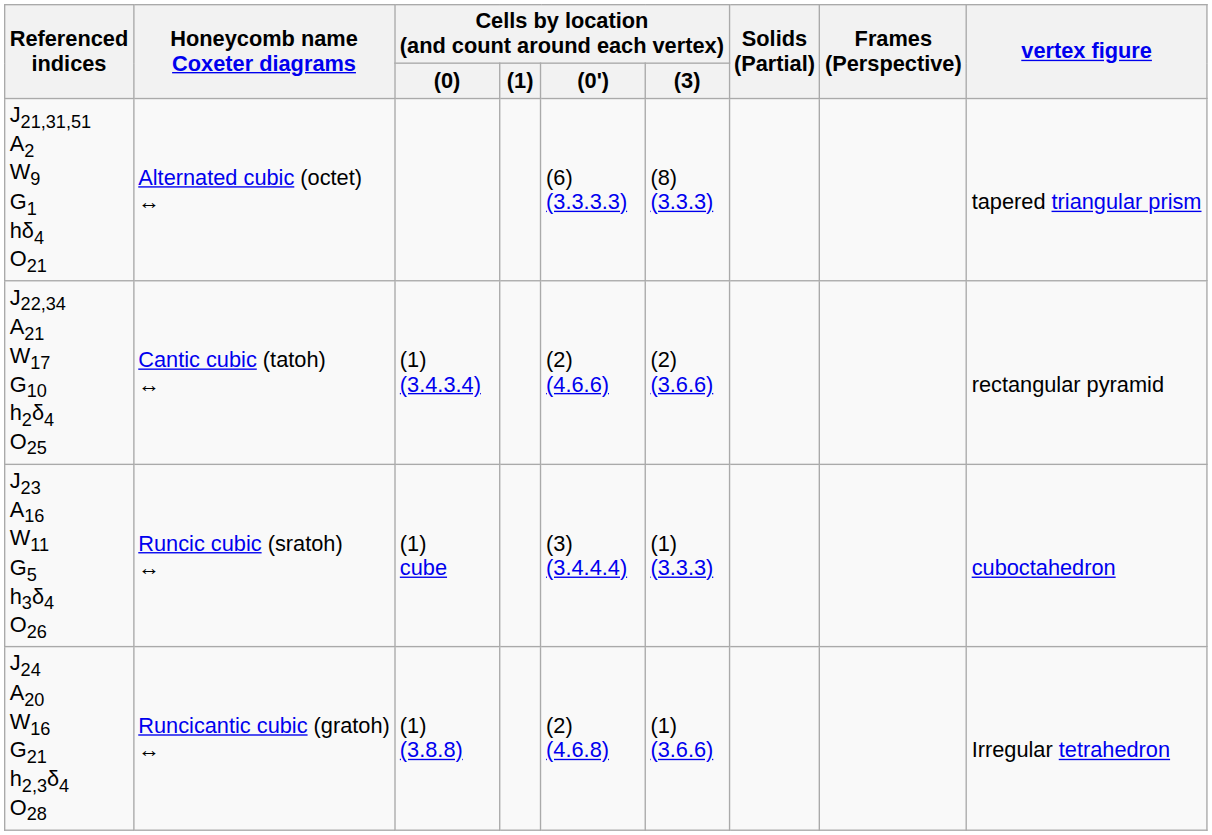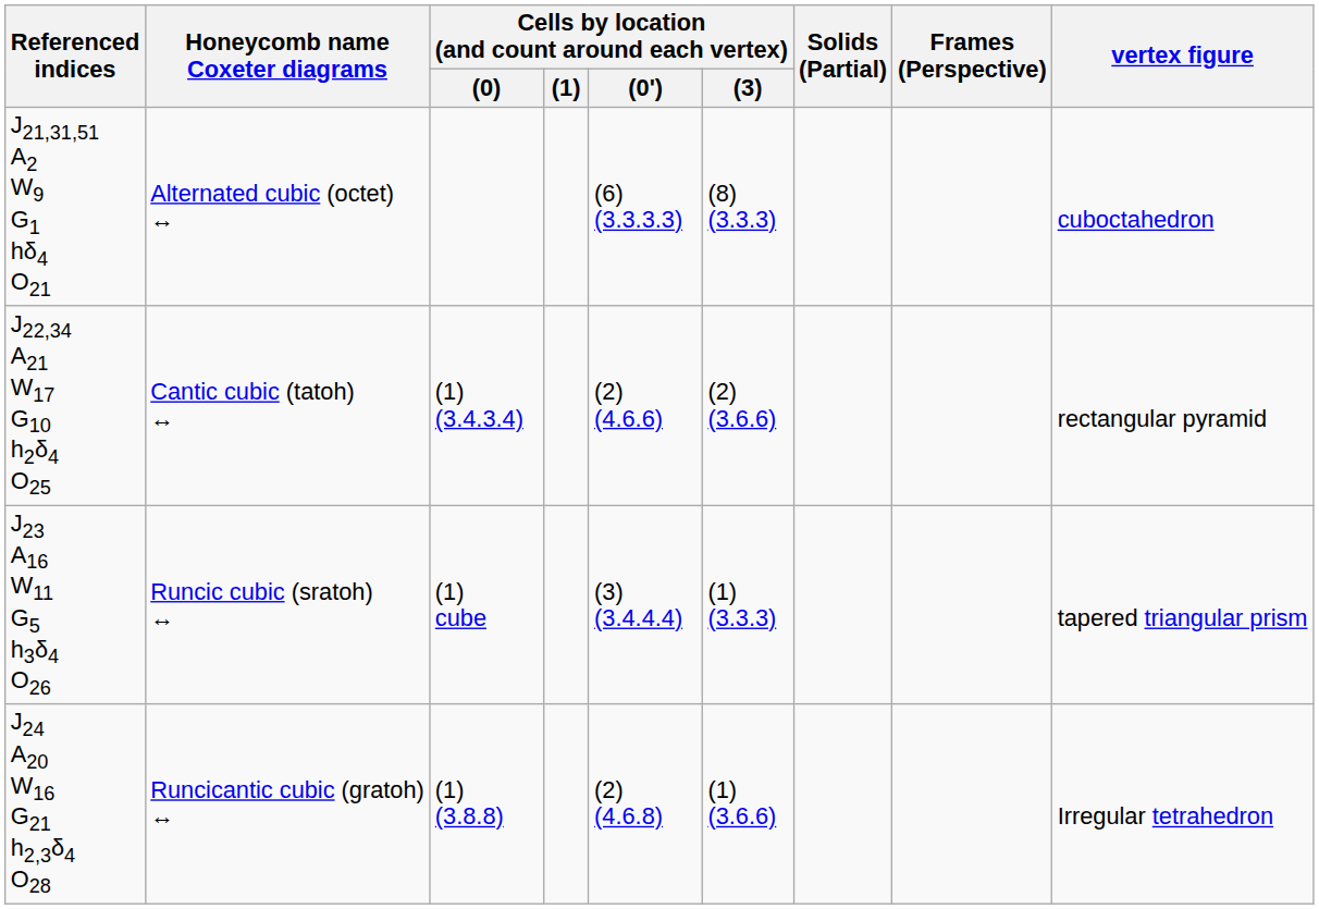J21,31,51 A2 W9 G1 hδ4 O21 | vertex figure: tapered triangular prism -> cuboctahedron
J23 A16 W11 G5 h3δ4 O26 | vertex figure: cuboctahedron -> tapered triangular prism
